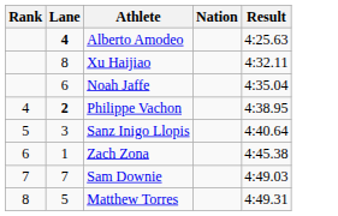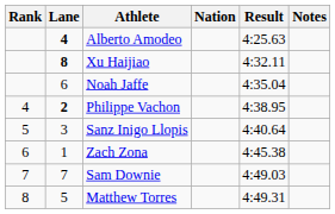+ column: Notes
Xu Haijiao | Lane: normal -> bold
